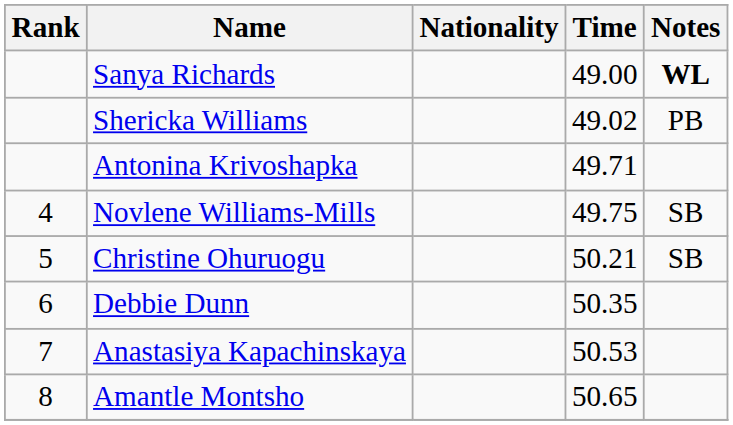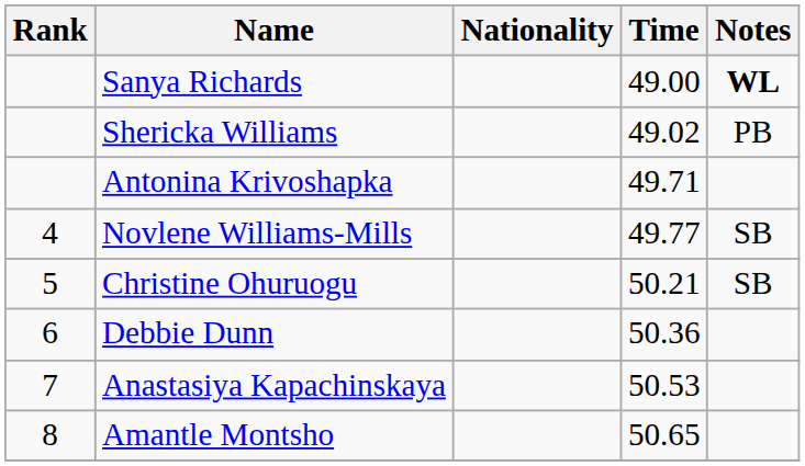Novlene Williams-Mills | Time: 49.75 -> 49.77
Debbie Dunn | Time: 50.35 -> 50.36
